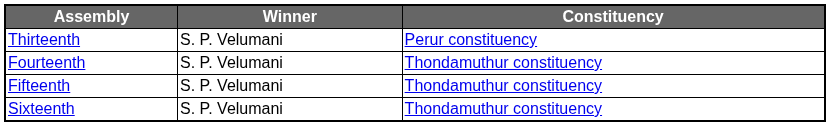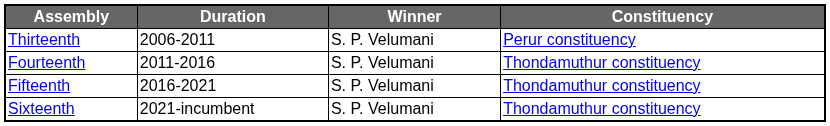+ column: Duration | 2006-2011 | 2011-2016 | 2016-2021 | 2021-incumbent
